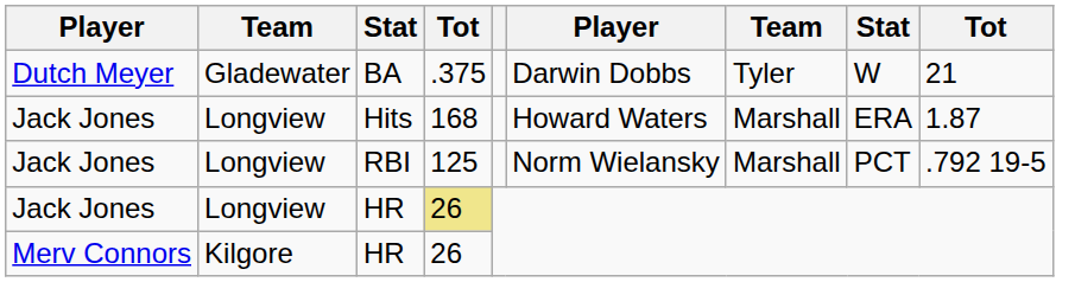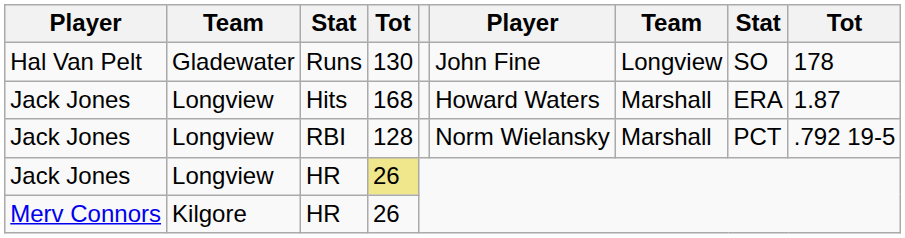- row: Dutch Meyer | Gladewater | BA | .375 | Darwin Dobbs | Tyler | W | 21
+ row: Hal Van Pelt | Gladewater | Runs | 130 | John Fine | Longview | SO | 178
RBI | column 4: 125 -> 128
